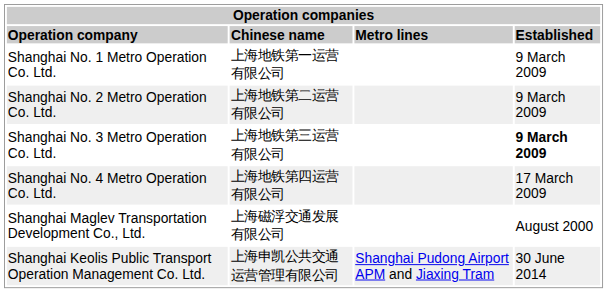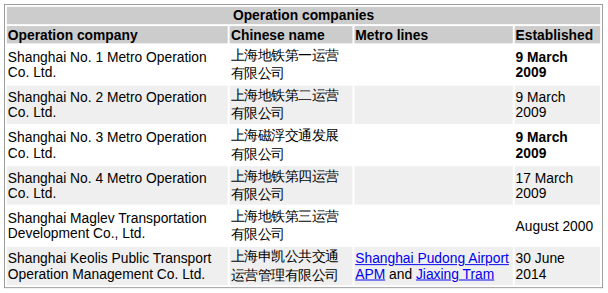Shanghai No. 1 Metro Operation Co. Ltd. | Established: normal -> bold
Shanghai No. 3 Metro Operation Co. Ltd. | Chinese name: 上海地铁第三运营有限公司 -> 上海磁浮交通发展有限公司
Shanghai Maglev Transportation Development Co., Ltd. | Chinese name: 上海磁浮交通发展有限公司 -> 上海地铁第三运营有限公司
